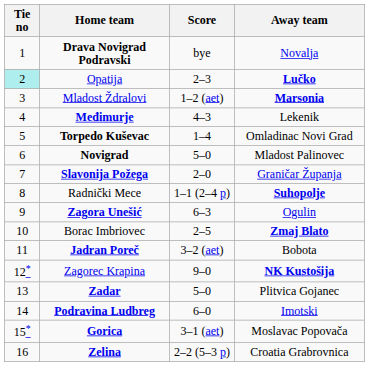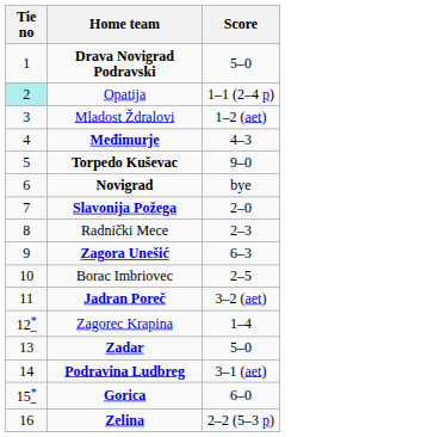- column: Away team | Novalja | Lučko | Marsonia | Lekenik | Omladinac Novi Grad | Mladost Palinovec | Graničar Županja | Suhopolje | Ogulin | Zmaj Blato | Bobota | NK Kustošija | Plitvica Gojanec | Imotski | Moslavac Popovača | Croatia Grabrovnica
Drava Novigrad Podravski | Score: bye -> 5–0
Opatija | Score: 2–3 -> 1–1 (2–4 p)
Torpedo Kuševac | Score: 1–4 -> 9–0
Novigrad | Score: 5–0 -> bye
Radnički Mece | Score: 1–1 (2–4 p) -> 2–3
Zagorec Krapina | Score: 9–0 -> 1–4
Podravina Ludbreg | Score: 6–0 -> 3–1 (aet)
Gorica | Score: 3–1 (aet) -> 6–0
